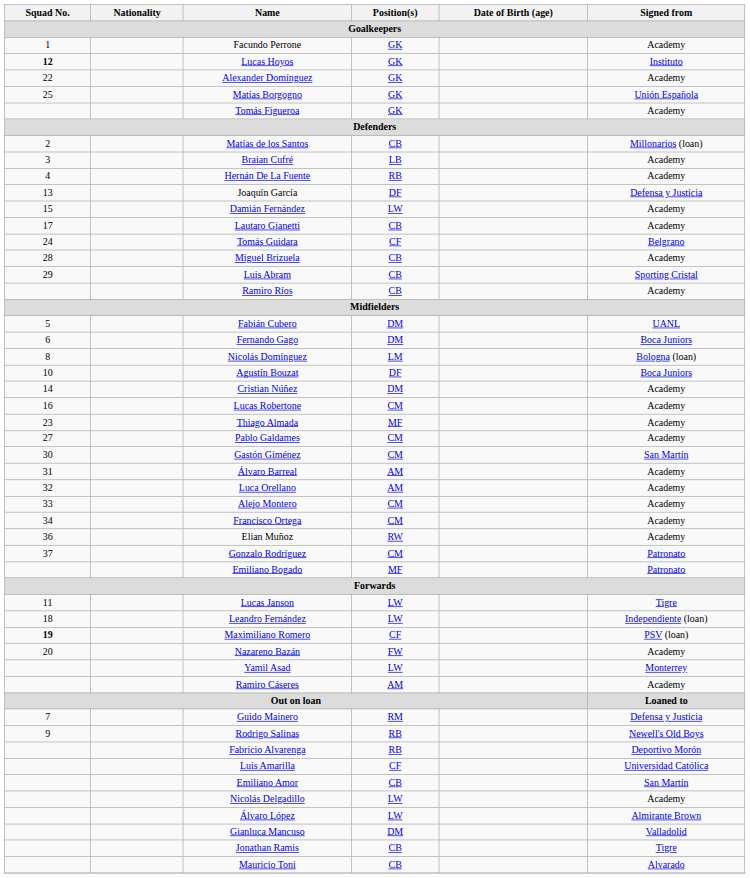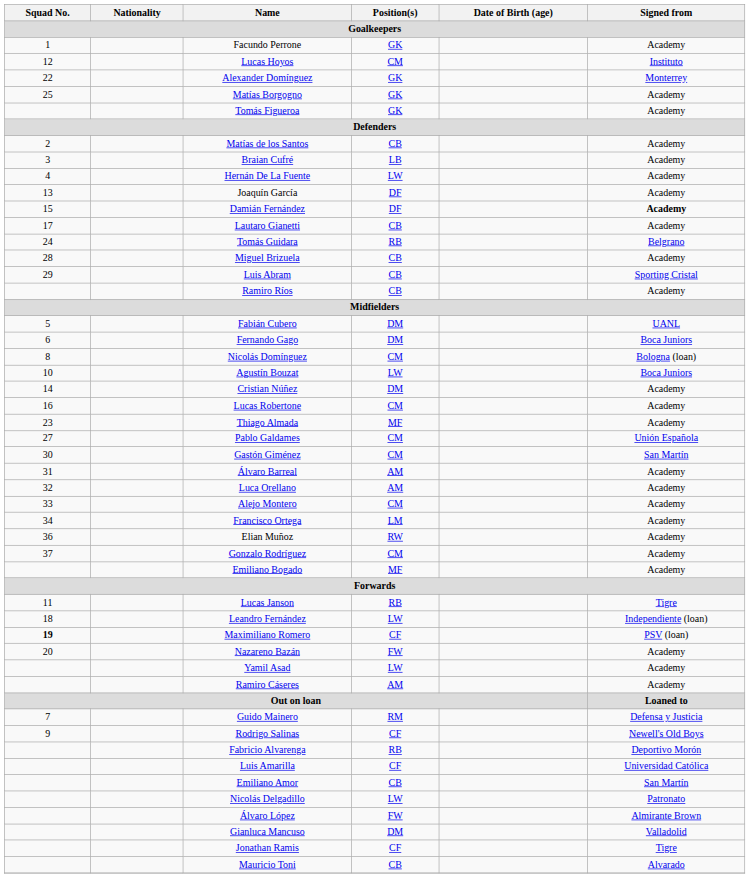Lucas Hoyos | Squad No. / Goalkeepers: bold -> normal
Lucas Hoyos | Position(s) / Goalkeepers: GK -> CM
Alexander Domínguez | Signed from / Goalkeepers: Academy -> Monterrey
Matías Borgogno | Signed from / Goalkeepers: Unión Española -> Academy
Matías de los Santos | Signed from / Goalkeepers: Millonarios (loan) -> Academy
Hernán De La Fuente | Position(s) / Goalkeepers: RB -> LW
Joaquín García | Signed from / Goalkeepers: Defensa y Justicia -> Academy
Damián Fernández | Position(s) / Goalkeepers: LW -> DF
Damián Fernández | Signed from / Goalkeepers: normal -> bold
Tomás Guidara | Position(s) / Goalkeepers: CF -> RB
Nicolás Domínguez | Position(s) / Goalkeepers: LM -> CM
Agustín Bouzat | Position(s) / Goalkeepers: DF -> LW
Pablo Galdames | Signed from / Goalkeepers: Academy -> Unión Española
Francisco Ortega | Position(s) / Goalkeepers: CM -> LM
Gonzalo Rodríguez | Signed from / Goalkeepers: Patronato -> Academy
Emiliano Bogado | Signed from / Goalkeepers: Patronato -> Academy
Lucas Janson | Position(s) / Goalkeepers: LW -> RB
Yamil Asad | Signed from / Goalkeepers: Monterrey -> Academy
Rodrigo Salinas | Position(s) / Goalkeepers: RB -> CF
Nicolás Delgadillo | Signed from / Goalkeepers: Academy -> Patronato
Álvaro López | Position(s) / Goalkeepers: LW -> FW
Jonathan Ramis | Position(s) / Goalkeepers: CB -> CF
